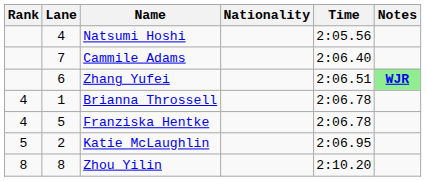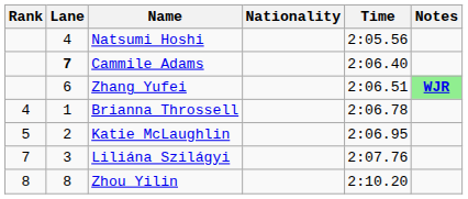Cammile Adams | Lane: normal -> bold
- row: 4 | 5 | Franziska Hentke | 2:06.78
+ row: 7 | 3 | Liliána Szilágyi | 2:07.76
